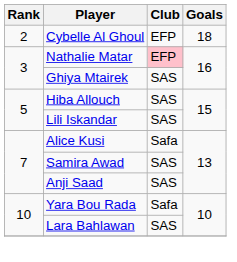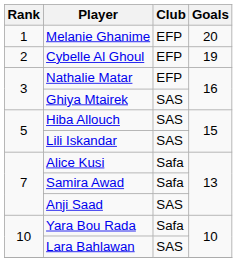+ row: 1 | Melanie Ghanime | EFP | 20
Cybelle Al Ghoul | Goals: 18 -> 19
Nathalie Matar | Club: pink background -> no background
Samira Awad | Club: SAS -> Safa
